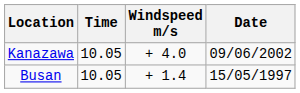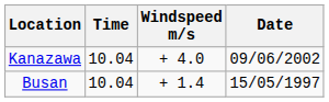Kanazawa | Time: 10.05 -> 10.04
Busan | Time: 10.05 -> 10.04
